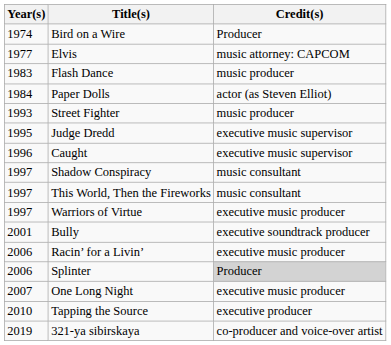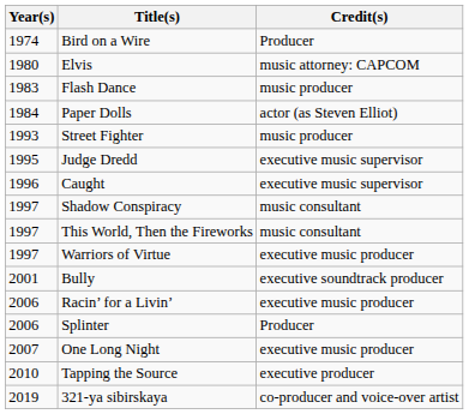Elvis | Year(s): 1977 -> 1980
Splinter | Credit(s): lightgrey background -> no background
